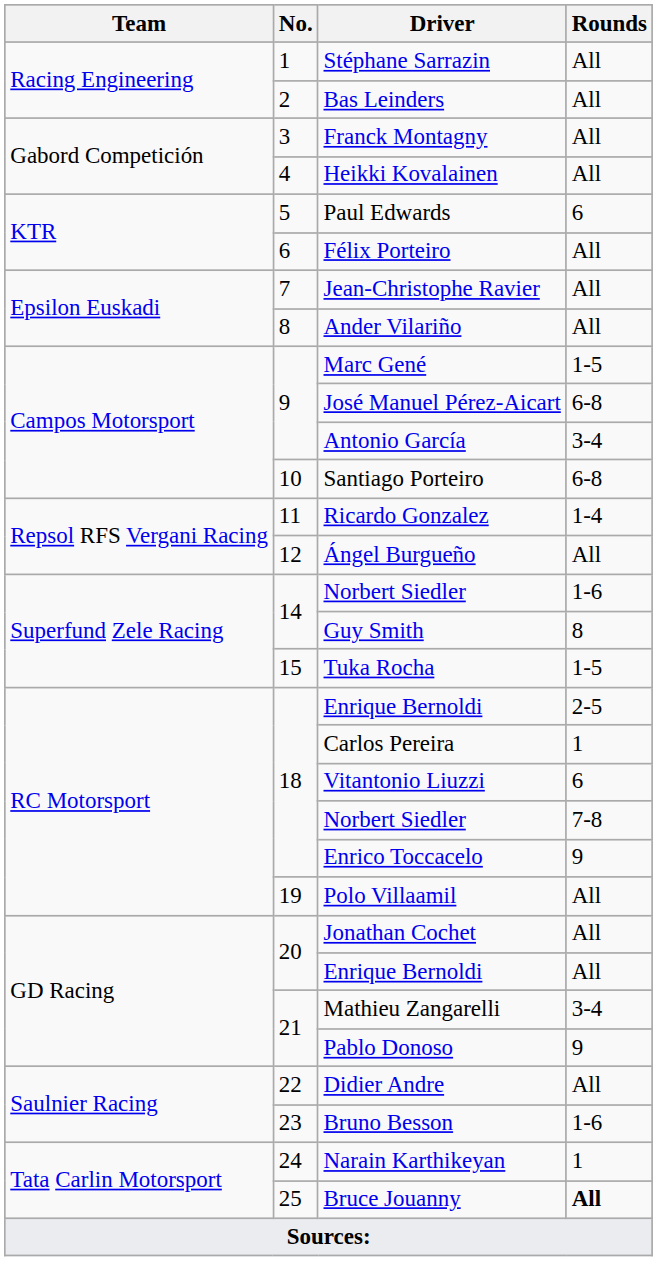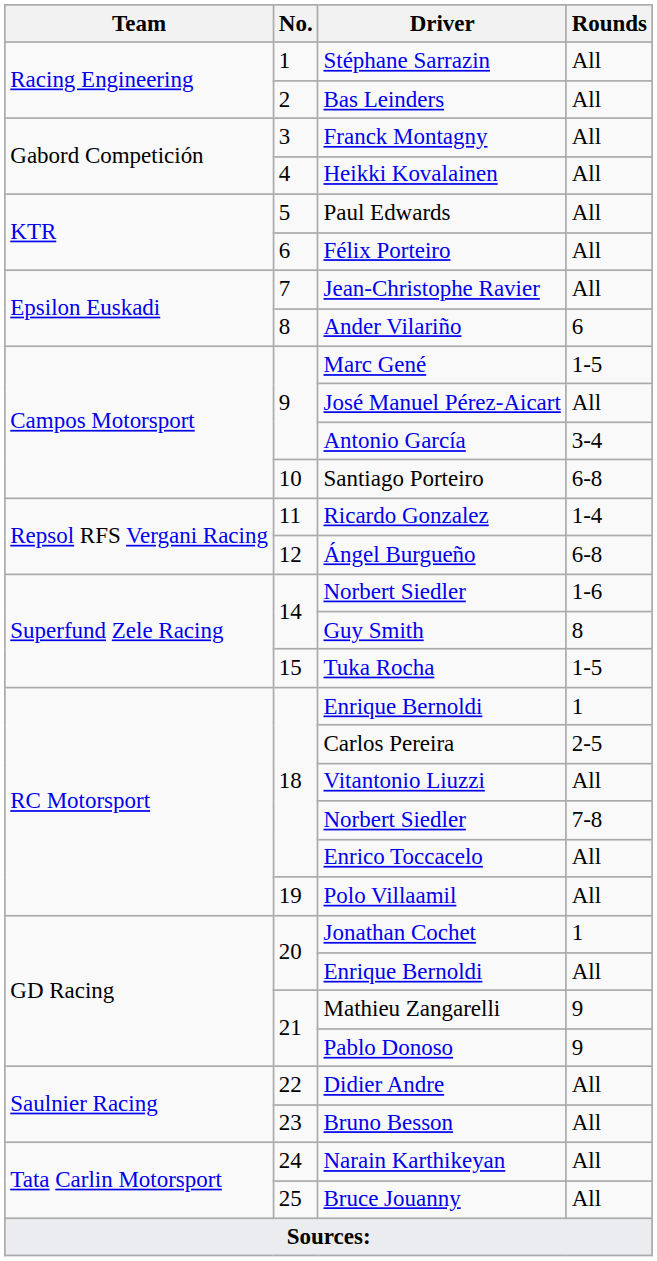Paul Edwards | Rounds: 6 -> All
Ander Vilariño | Rounds: All -> 6
José Manuel Pérez-Aicart | Rounds: 6-8 -> All
Ángel Burgueño | Rounds: All -> 6-8
18 / Enrique Bernoldi | Rounds: 2-5 -> 1
Carlos Pereira | Rounds: 1 -> 2-5
Vitantonio Liuzzi | Rounds: 6 -> All
Enrico Toccacelo | Rounds: 9 -> All
Jonathan Cochet | Rounds: All -> 1
Mathieu Zangarelli | Rounds: 3-4 -> 9
Bruno Besson | Rounds: 1-6 -> All
Narain Karthikeyan | Rounds: 1 -> All
Bruce Jouanny | Rounds: bold -> normal
